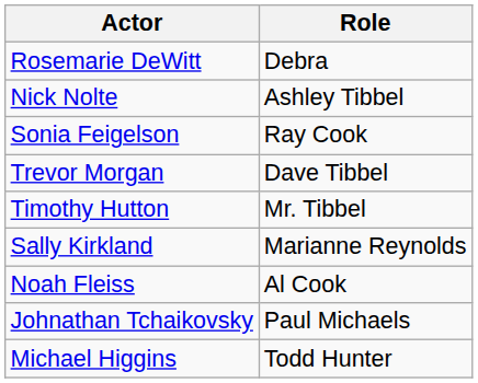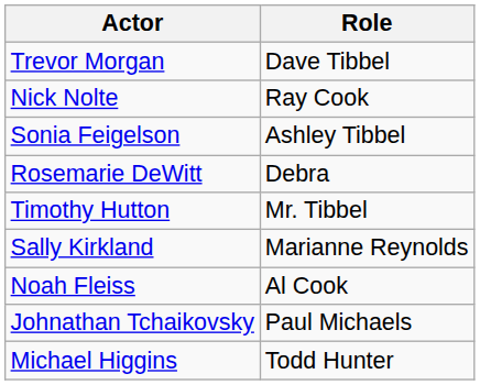rows swapped: Trevor Morgan <-> Rosemarie DeWitt
Nick Nolte | Role: Ashley Tibbel -> Ray Cook
Sonia Feigelson | Role: Ray Cook -> Ashley Tibbel
